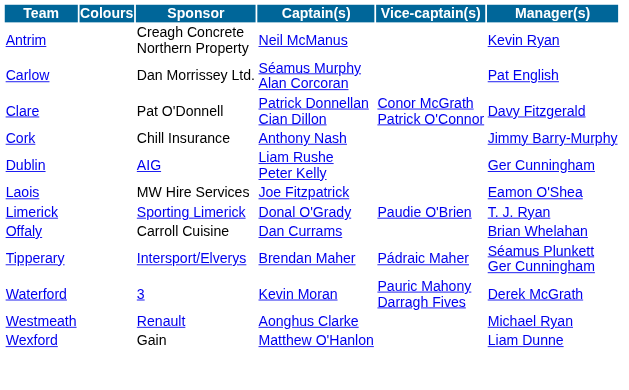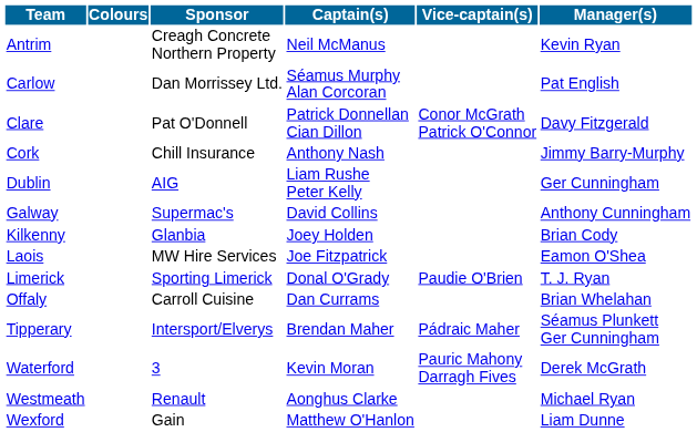+ row: Galway | Supermac's | David Collins | Anthony Cunningham
+ row: Kilkenny | Glanbia | Joey Holden | Brian Cody
